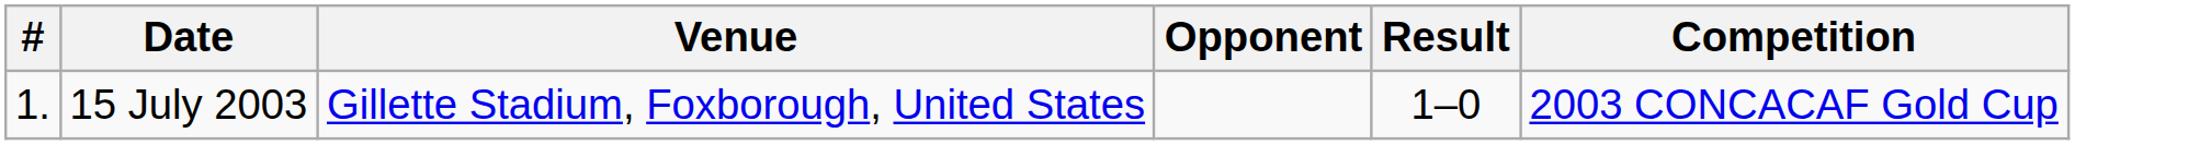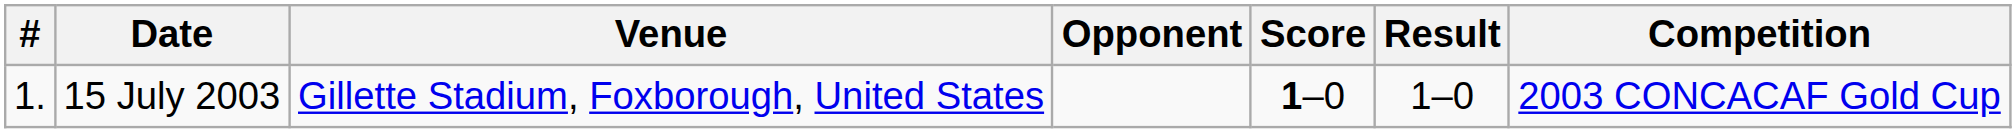+ column: Score | 1–0
